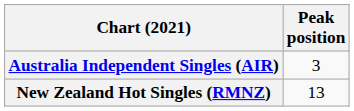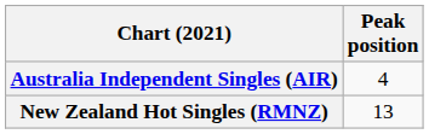Australia Independent Singles (AIR) | Peak position: 3 -> 4
